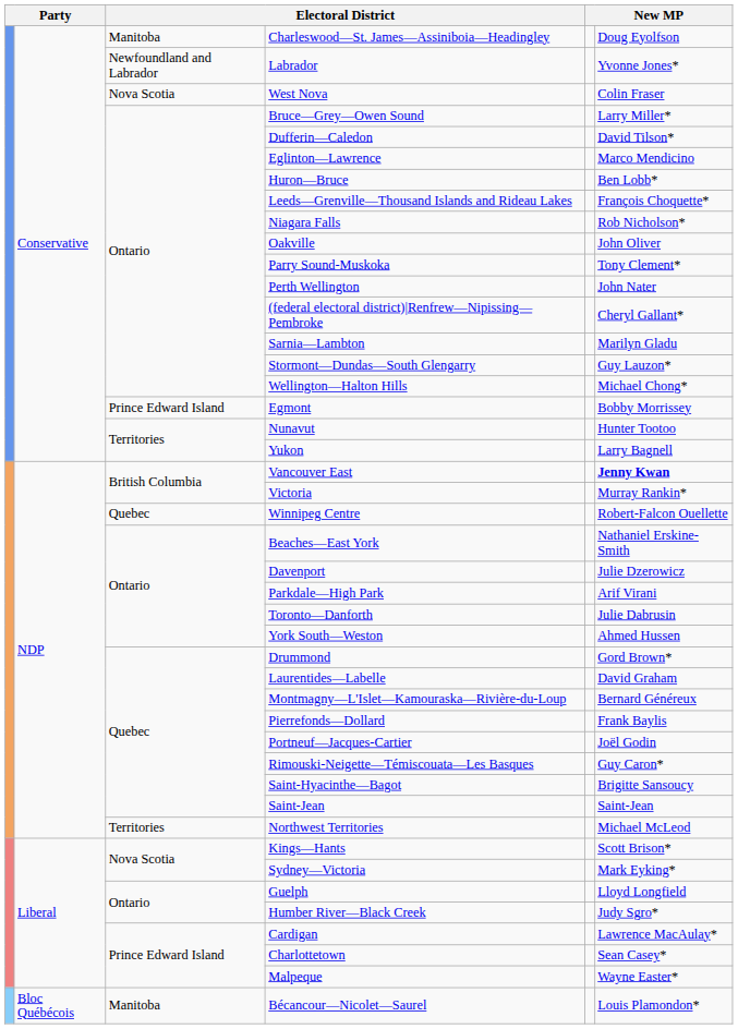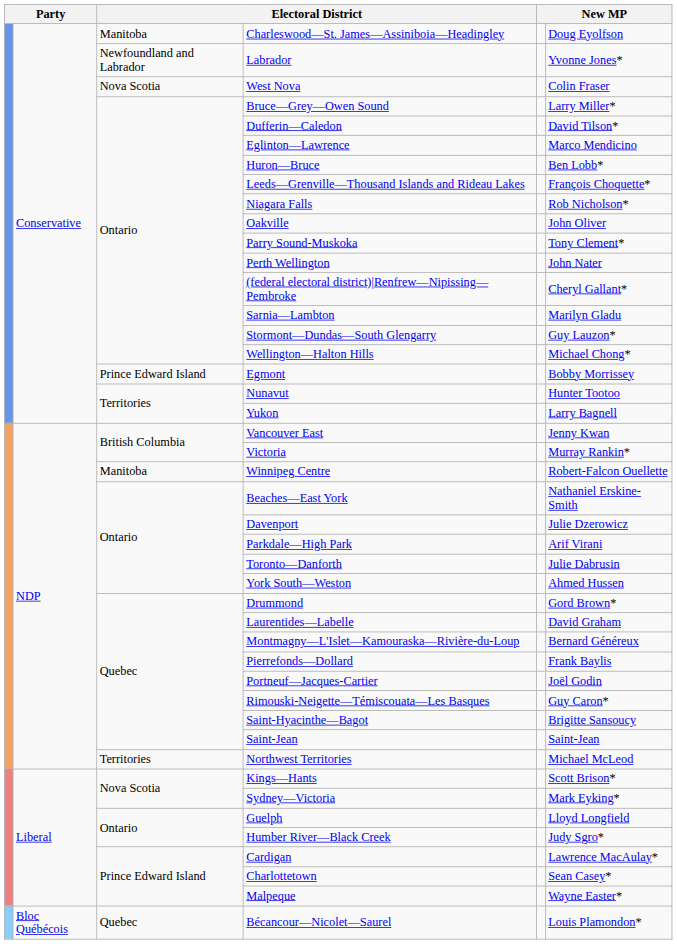Vancouver East | column 6: bold -> normal
Winnipeg Centre | column 3: Quebec -> Manitoba
Bécancour—Nicolet—Saurel | column 3: Manitoba -> Quebec
